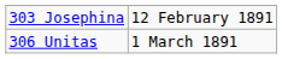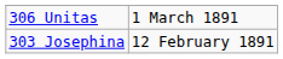rows swapped: 303 Josephina <-> 306 Unitas
